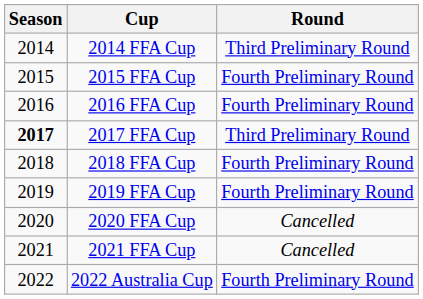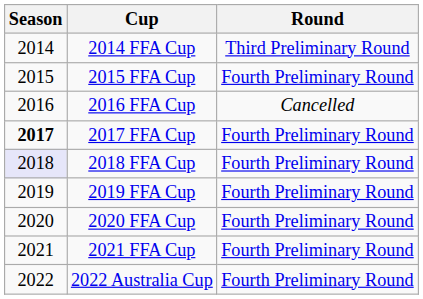2016 FFA Cup | Round: Fourth Preliminary Round -> Cancelled
2017 FFA Cup | Round: Third Preliminary Round -> Fourth Preliminary Round
2018 FFA Cup | Season: no background -> lavender background
2020 FFA Cup | Round: Cancelled -> Fourth Preliminary Round
2021 FFA Cup | Round: Cancelled -> Fourth Preliminary Round
